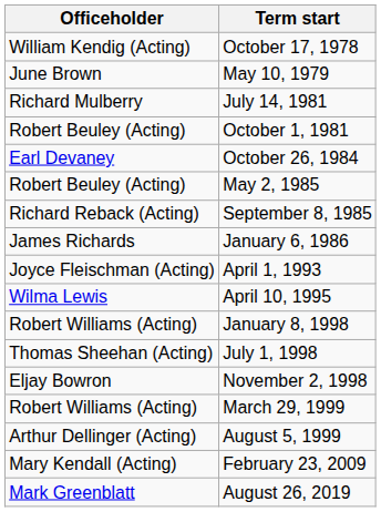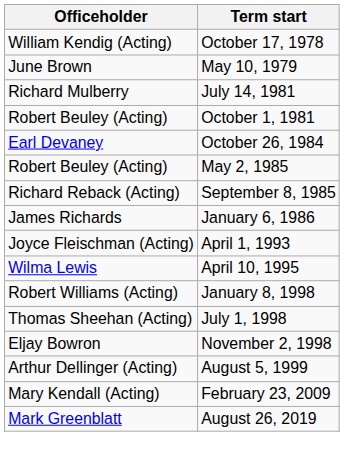- row: Robert Williams (Acting) | March 29, 1999
